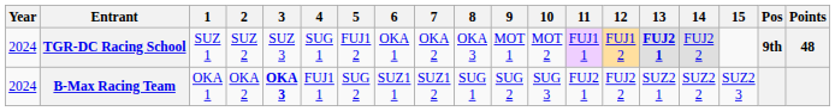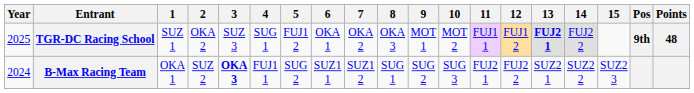TGR-DC Racing School | Year: 2024 -> 2025
TGR-DC Racing School | 2: SUZ 2 -> OKA 2
B-Max Racing Team | 2: OKA 2 -> SUZ 2
